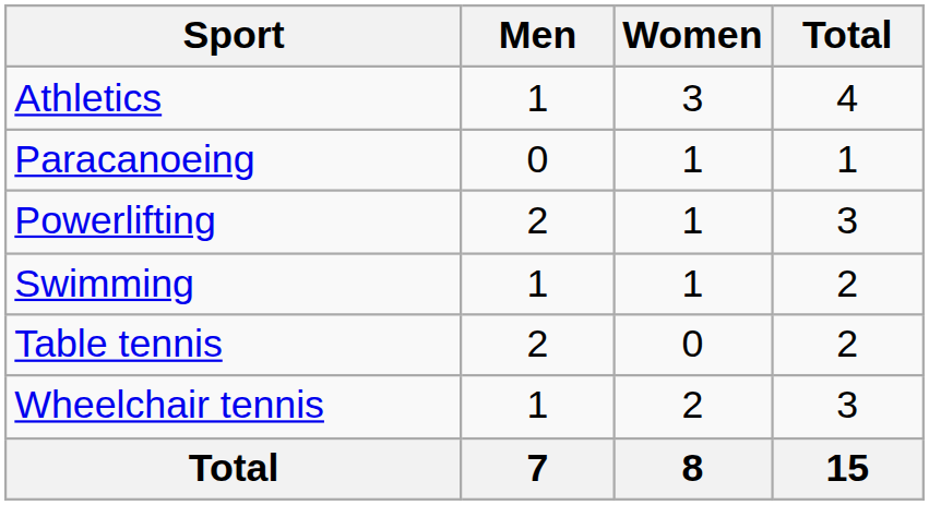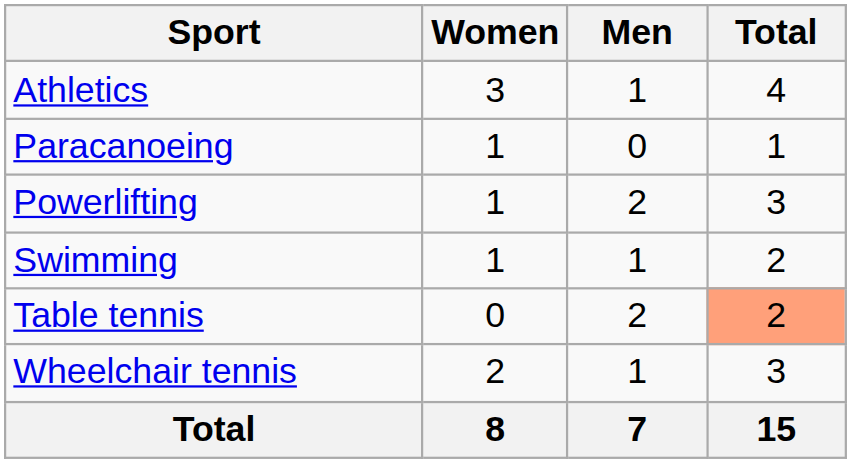columns swapped: Men <-> Women
Table tennis | Total: no background -> lightsalmon background
